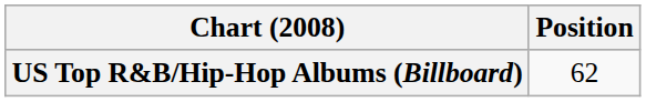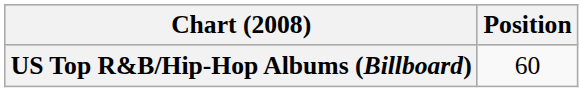US Top R&B/Hip-Hop Albums (Billboard) | Position: 62 -> 60
